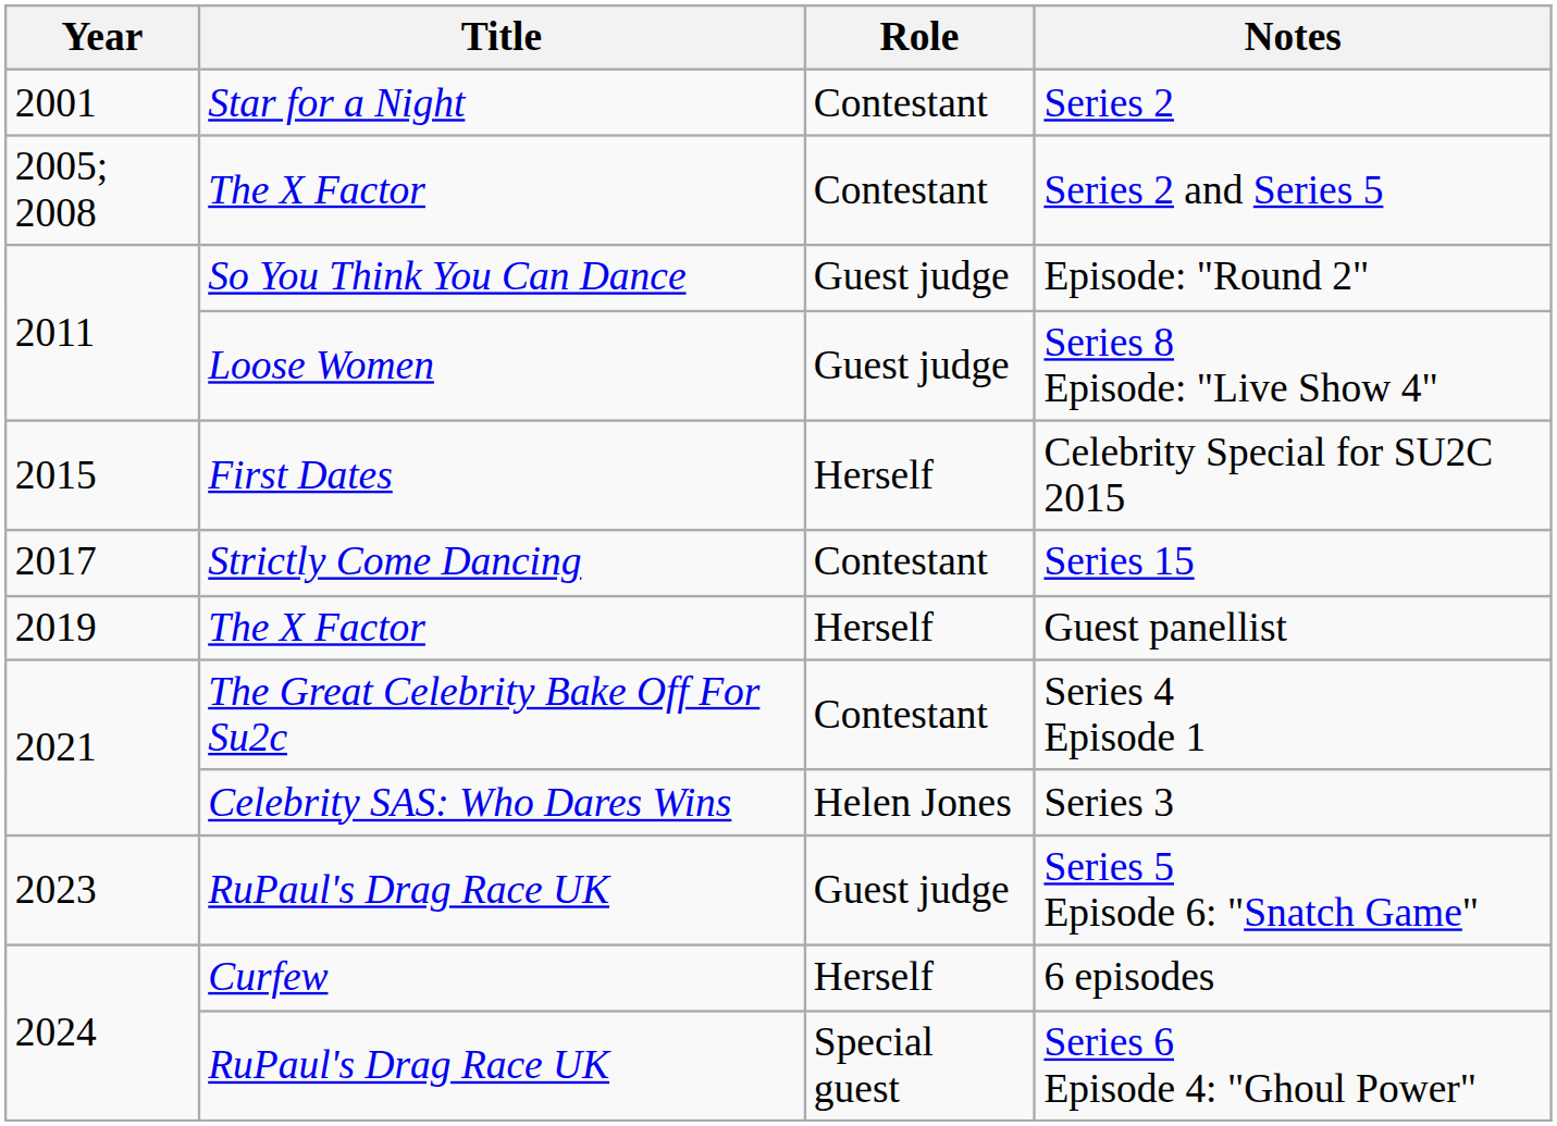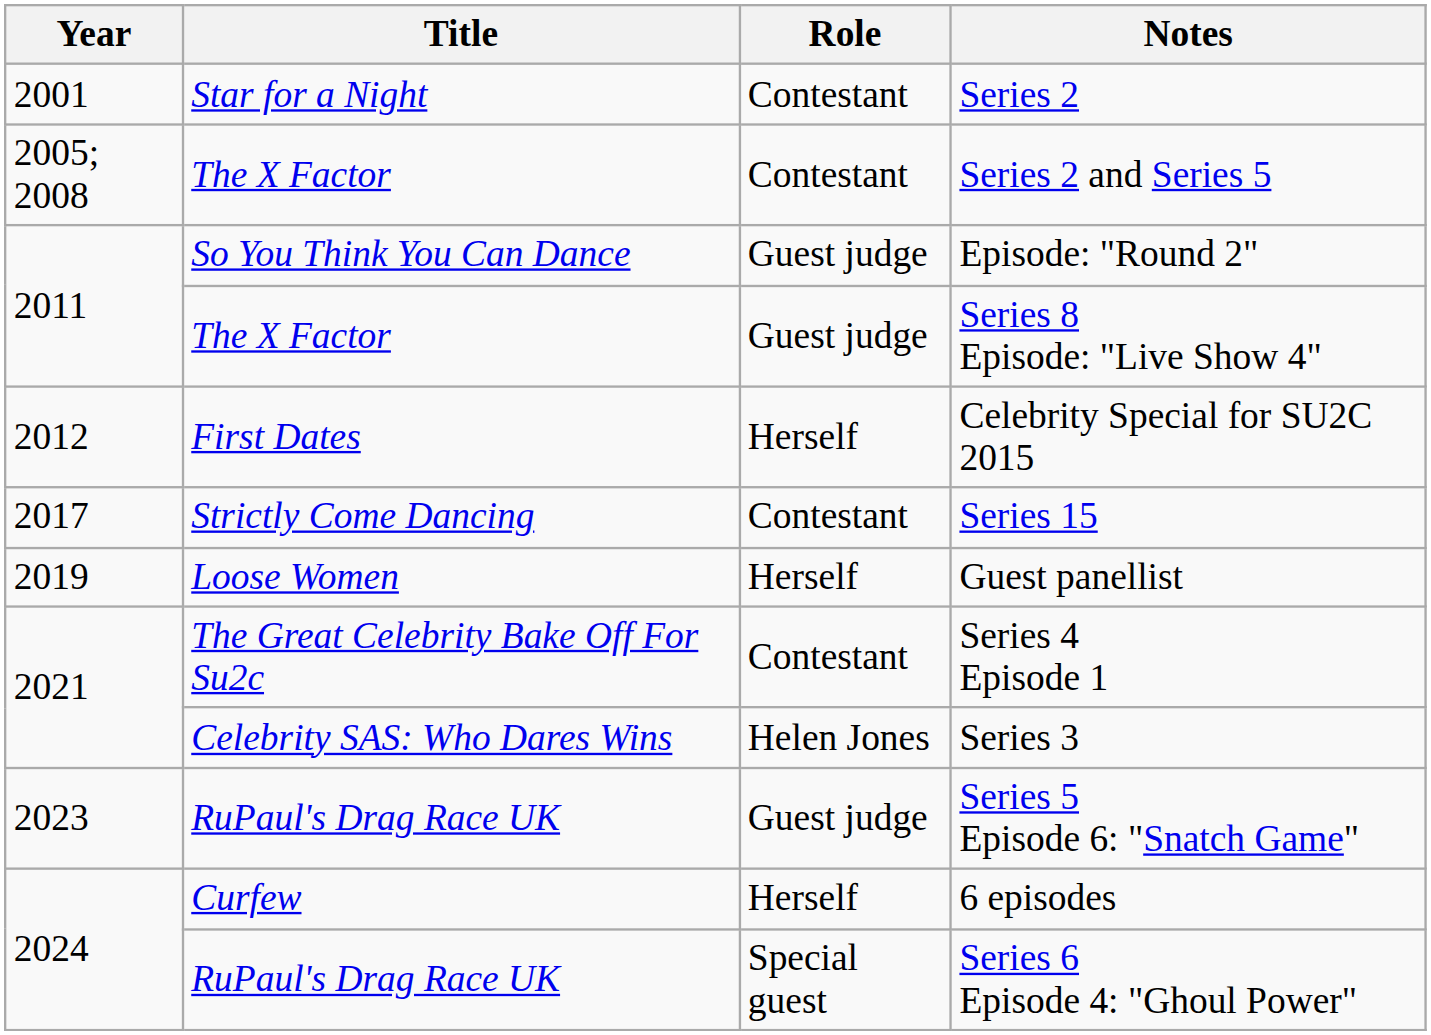Series 8 Episode: "Live Show 4" | Title: Loose Women -> The X Factor
Celebrity Special for SU2C 2015 | Year: 2015 -> 2012
Guest panellist | Title: The X Factor -> Loose Women
